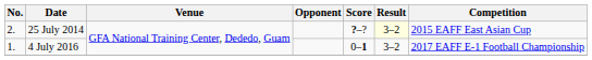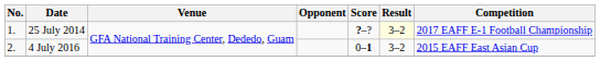25 July 2014 | No.: 2. -> 1.
25 July 2014 | Competition: 2015 EAFF East Asian Cup -> 2017 EAFF E-1 Football Championship
4 July 2016 | No.: 1. -> 2.
4 July 2016 | Competition: 2017 EAFF E-1 Football Championship -> 2015 EAFF East Asian Cup
